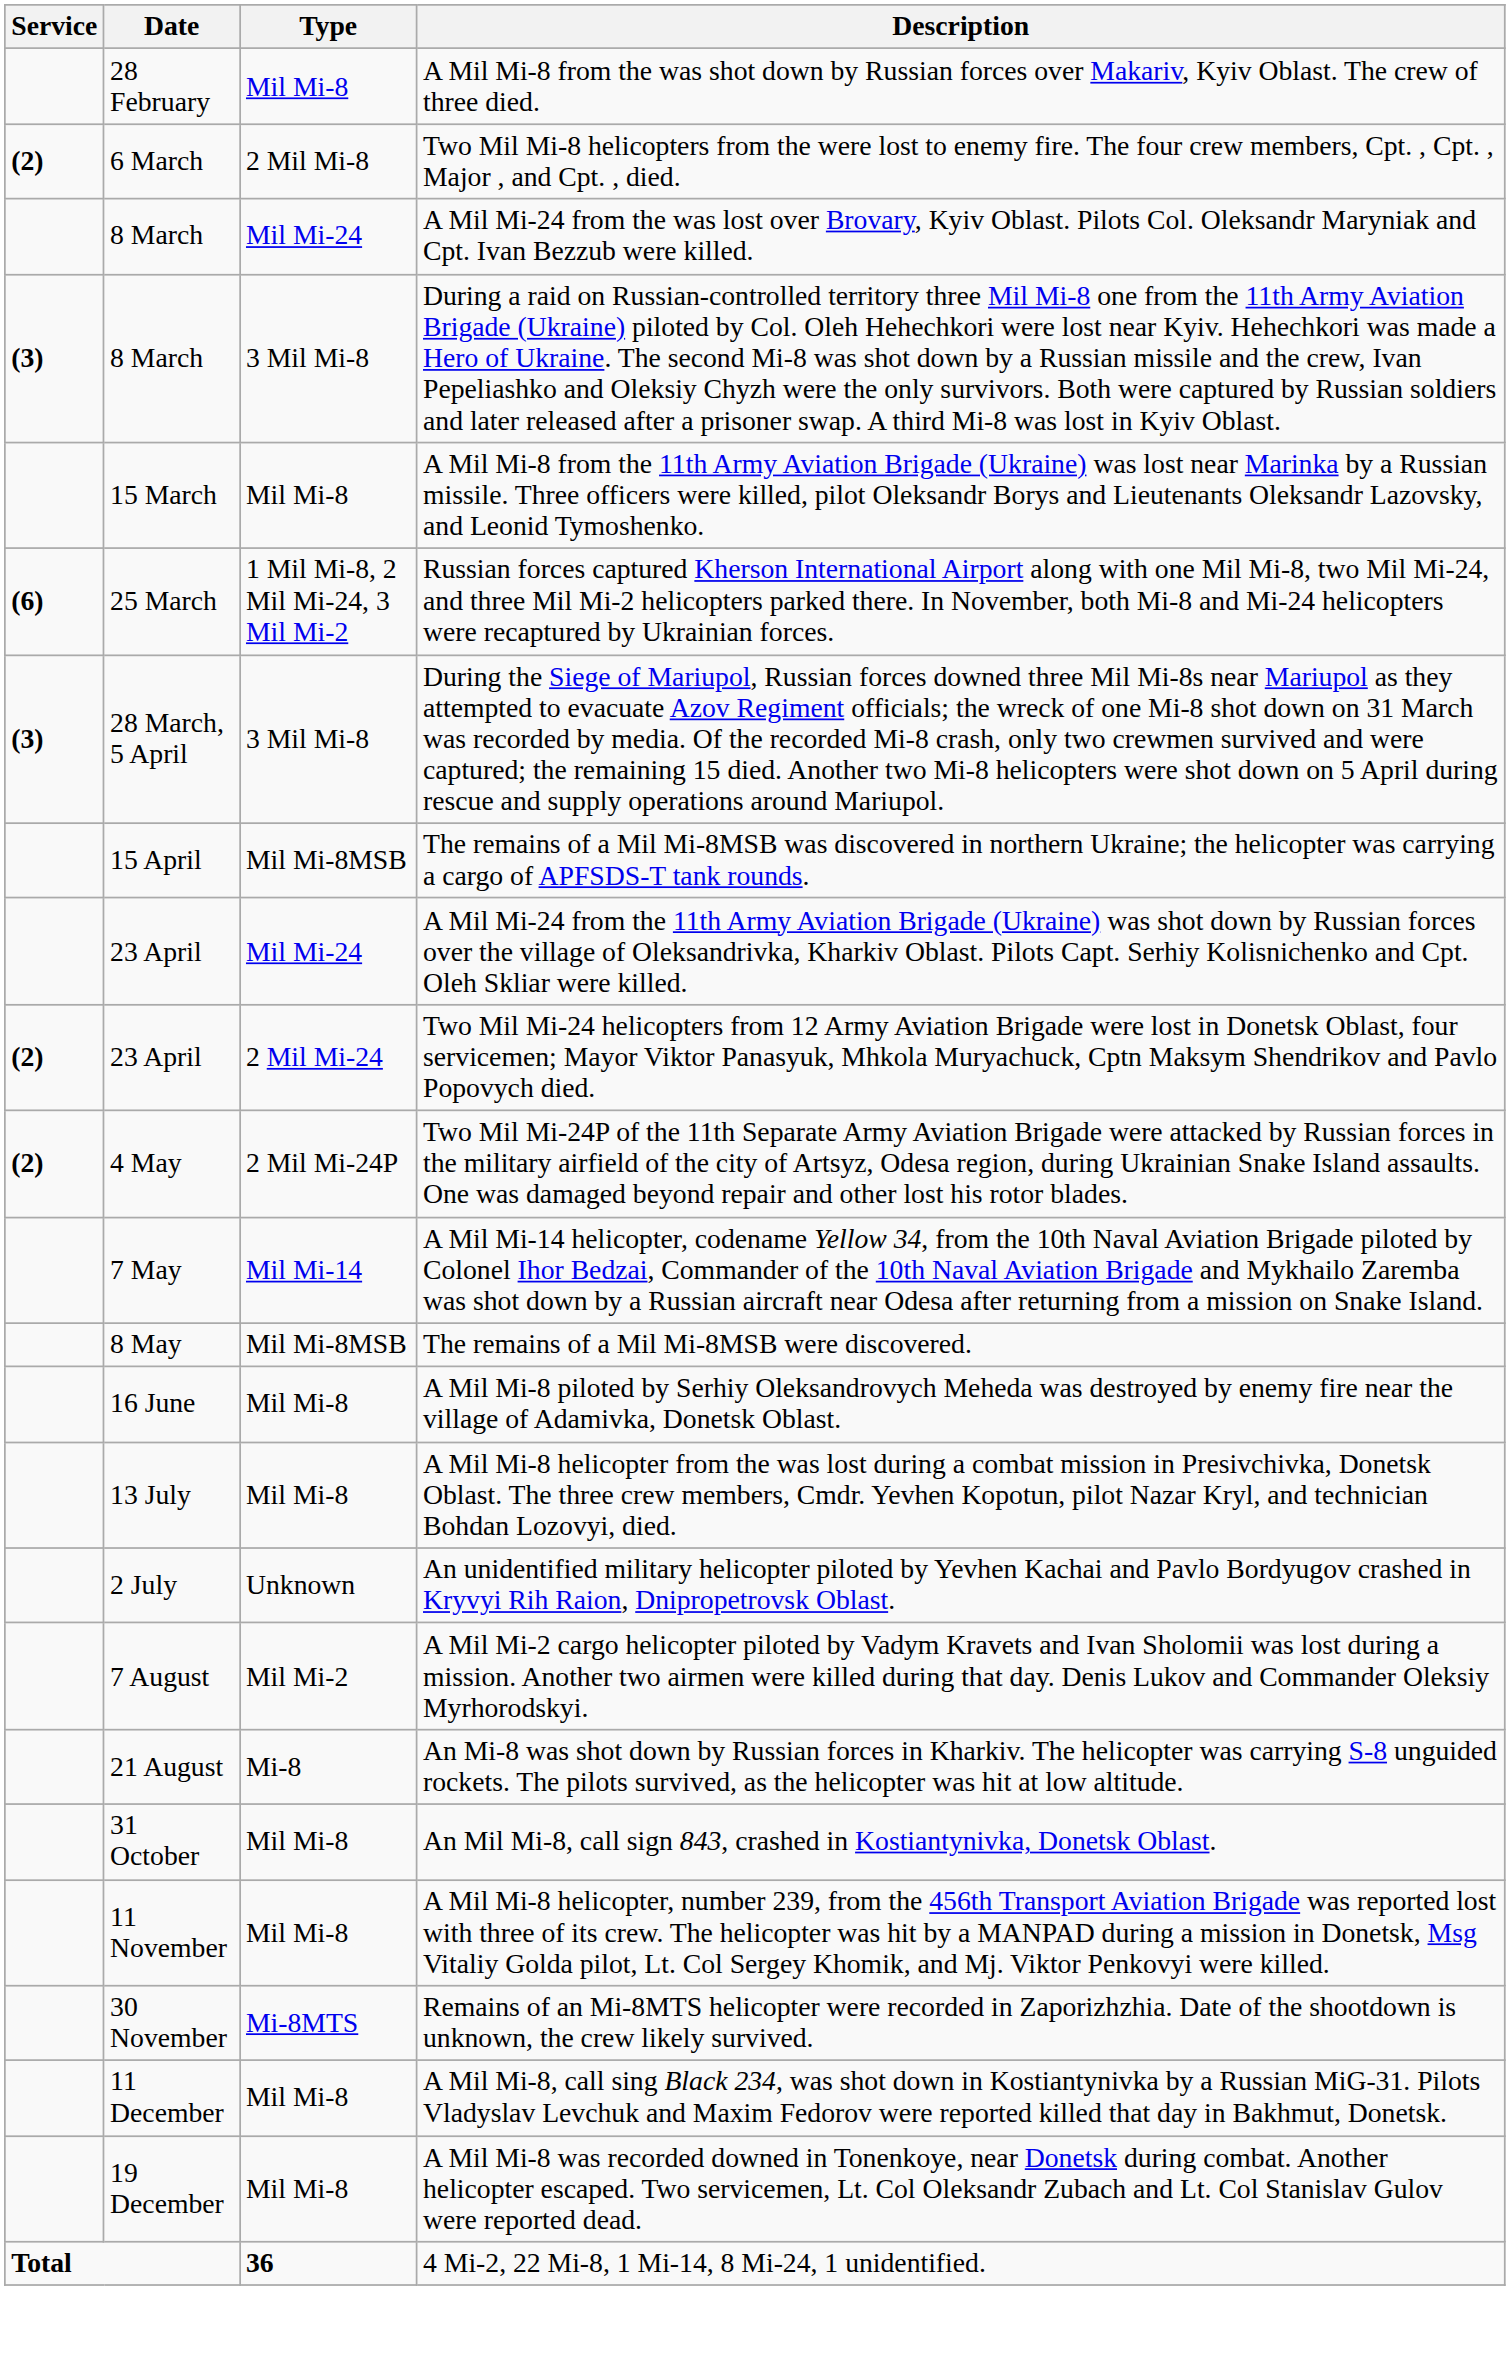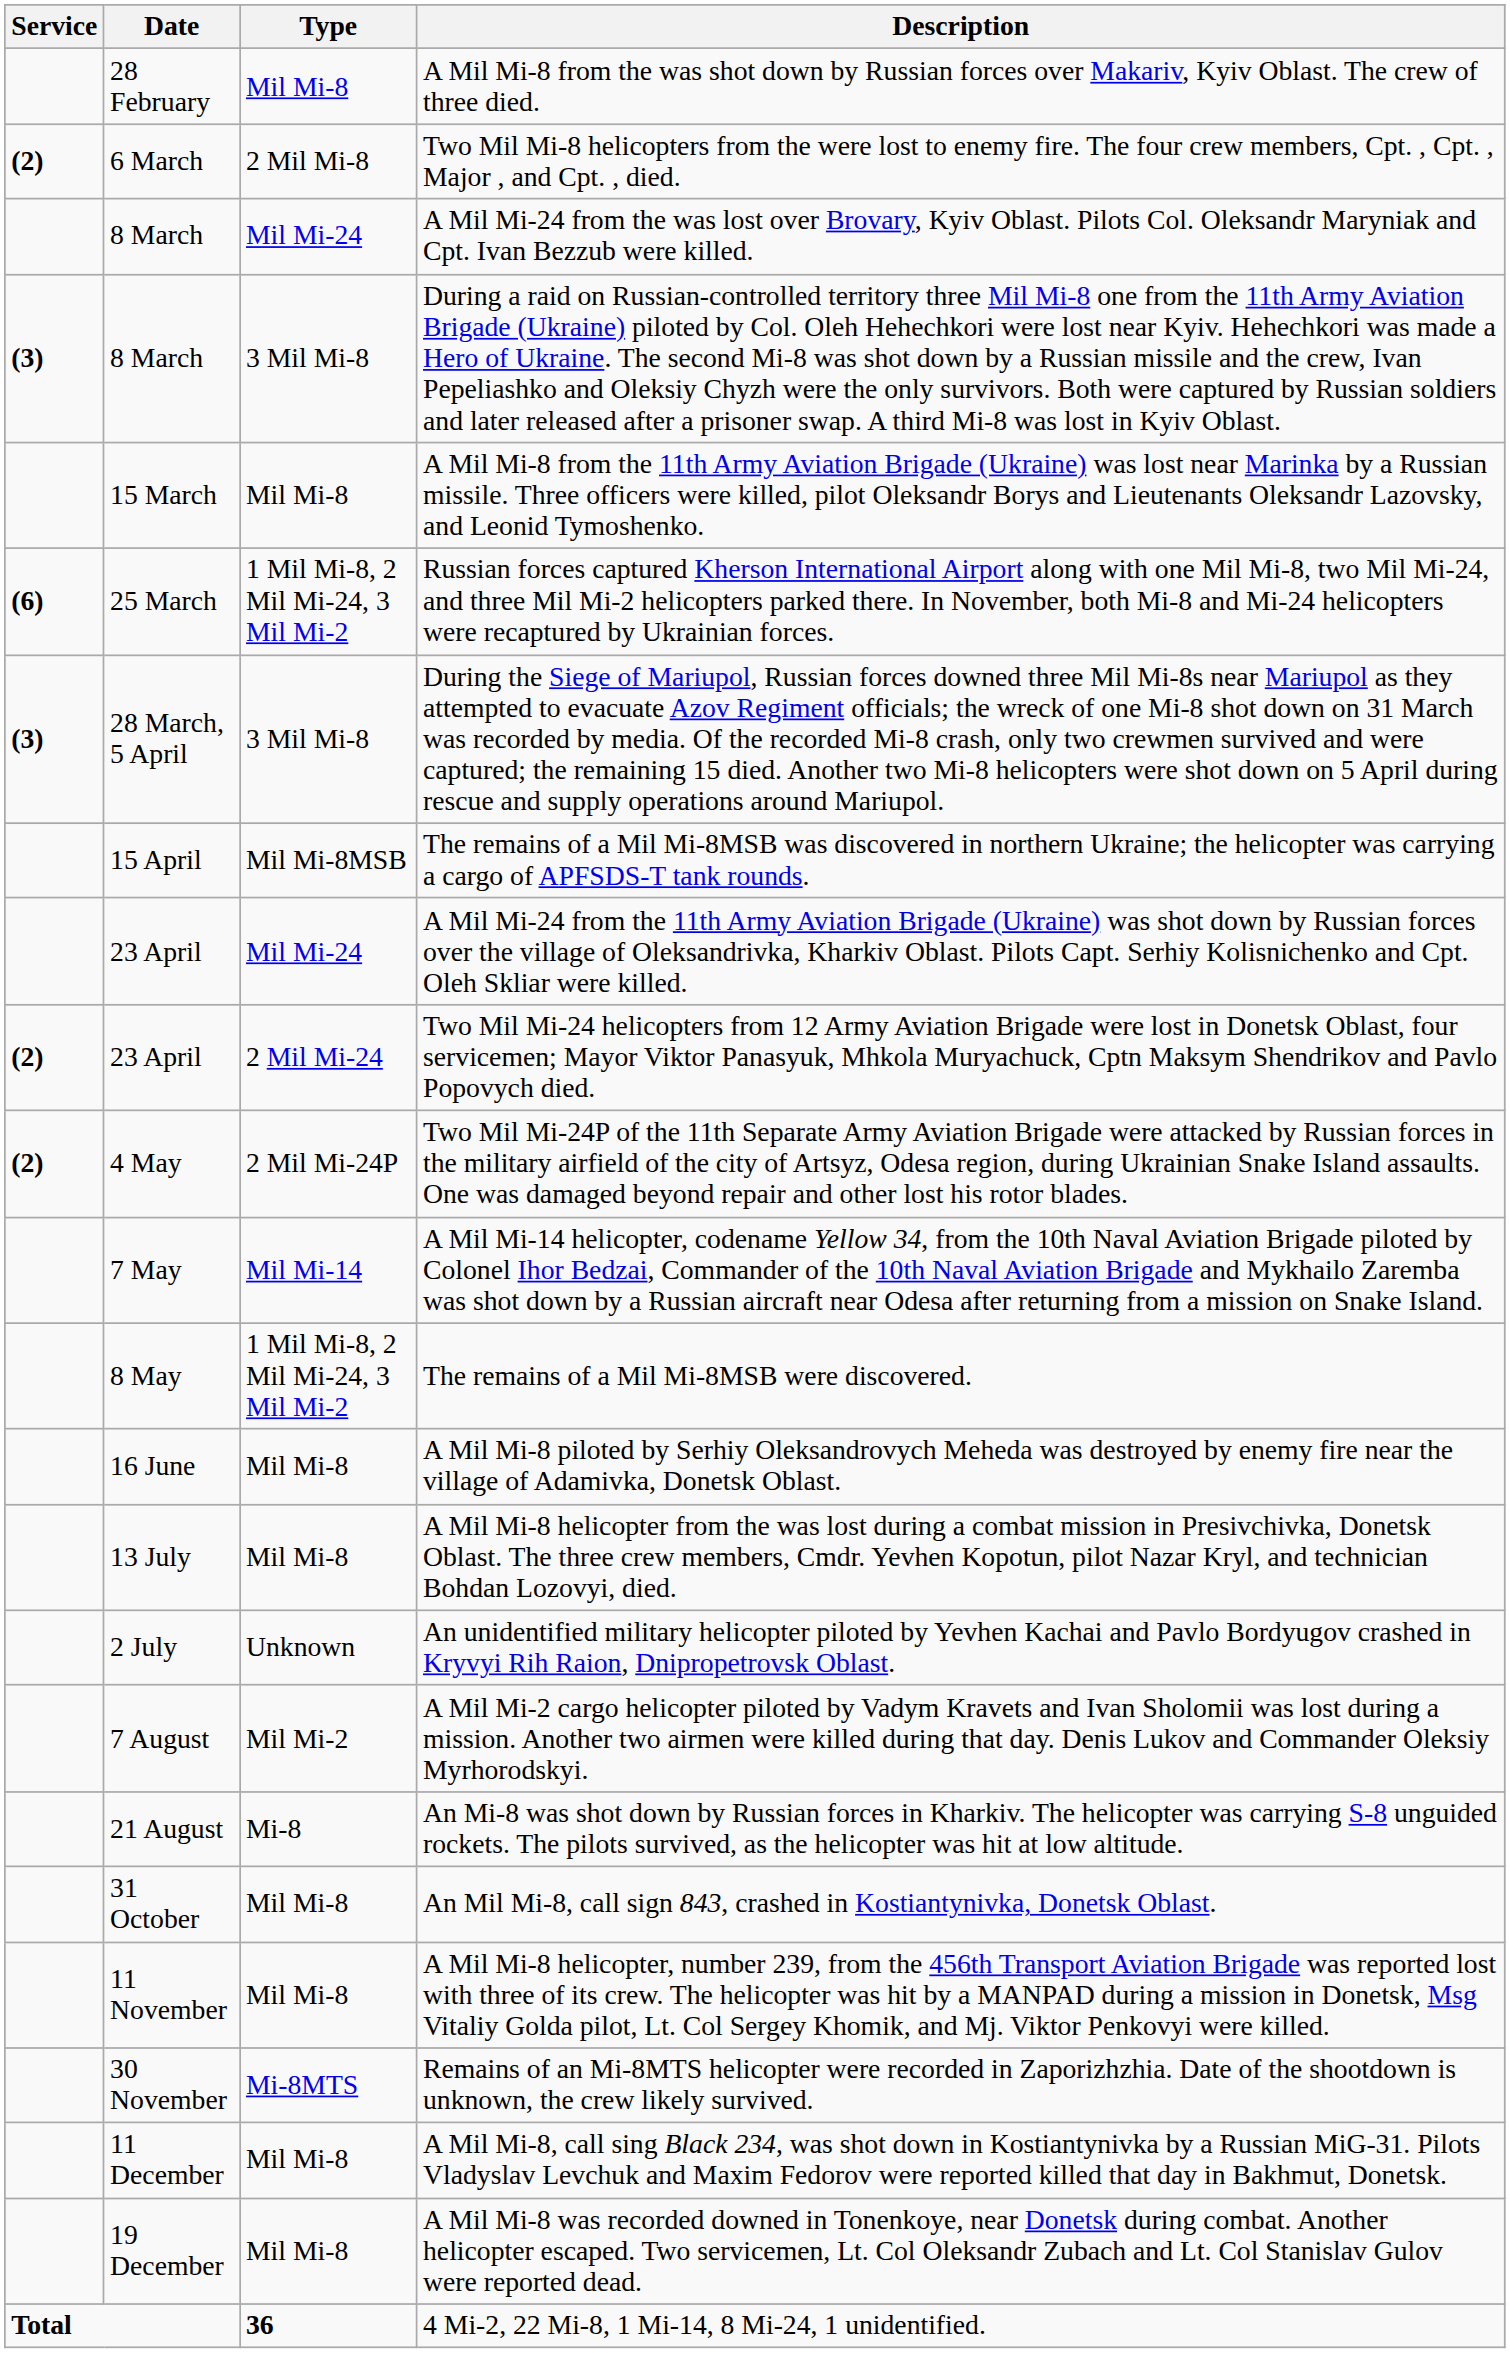The remains of a Mil Mi-8MSB were discovered. | Type: Mil Mi-8MSB -> 1 Mil Mi-8, 2 Mil Mi-24, 3 Mil Mi-2
